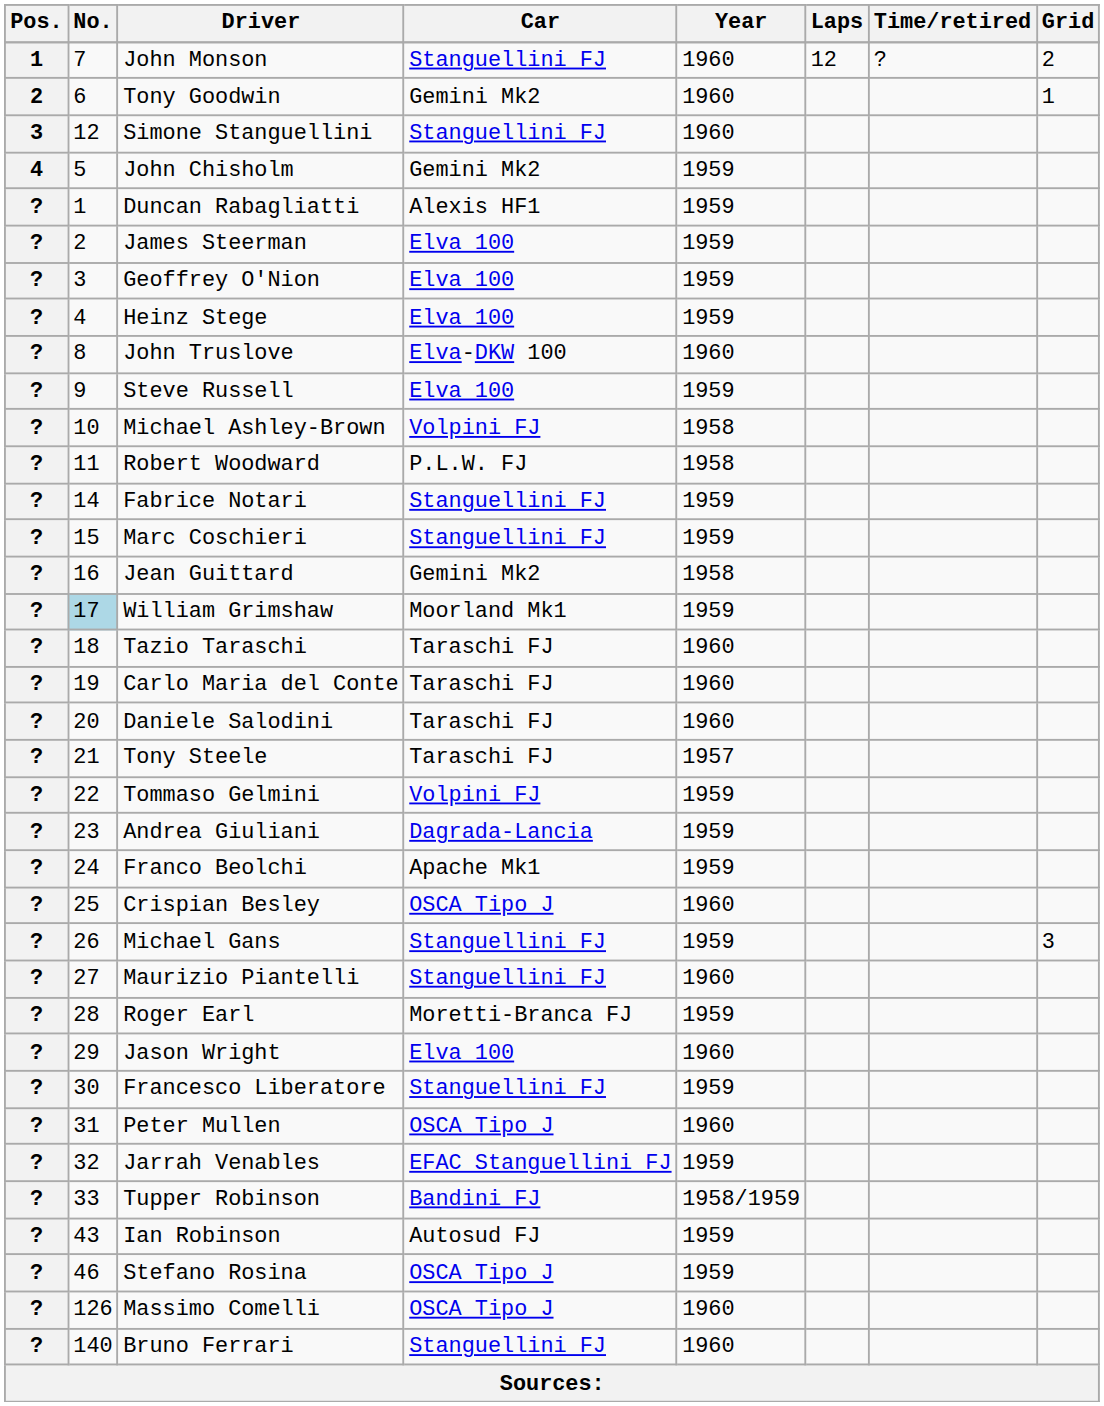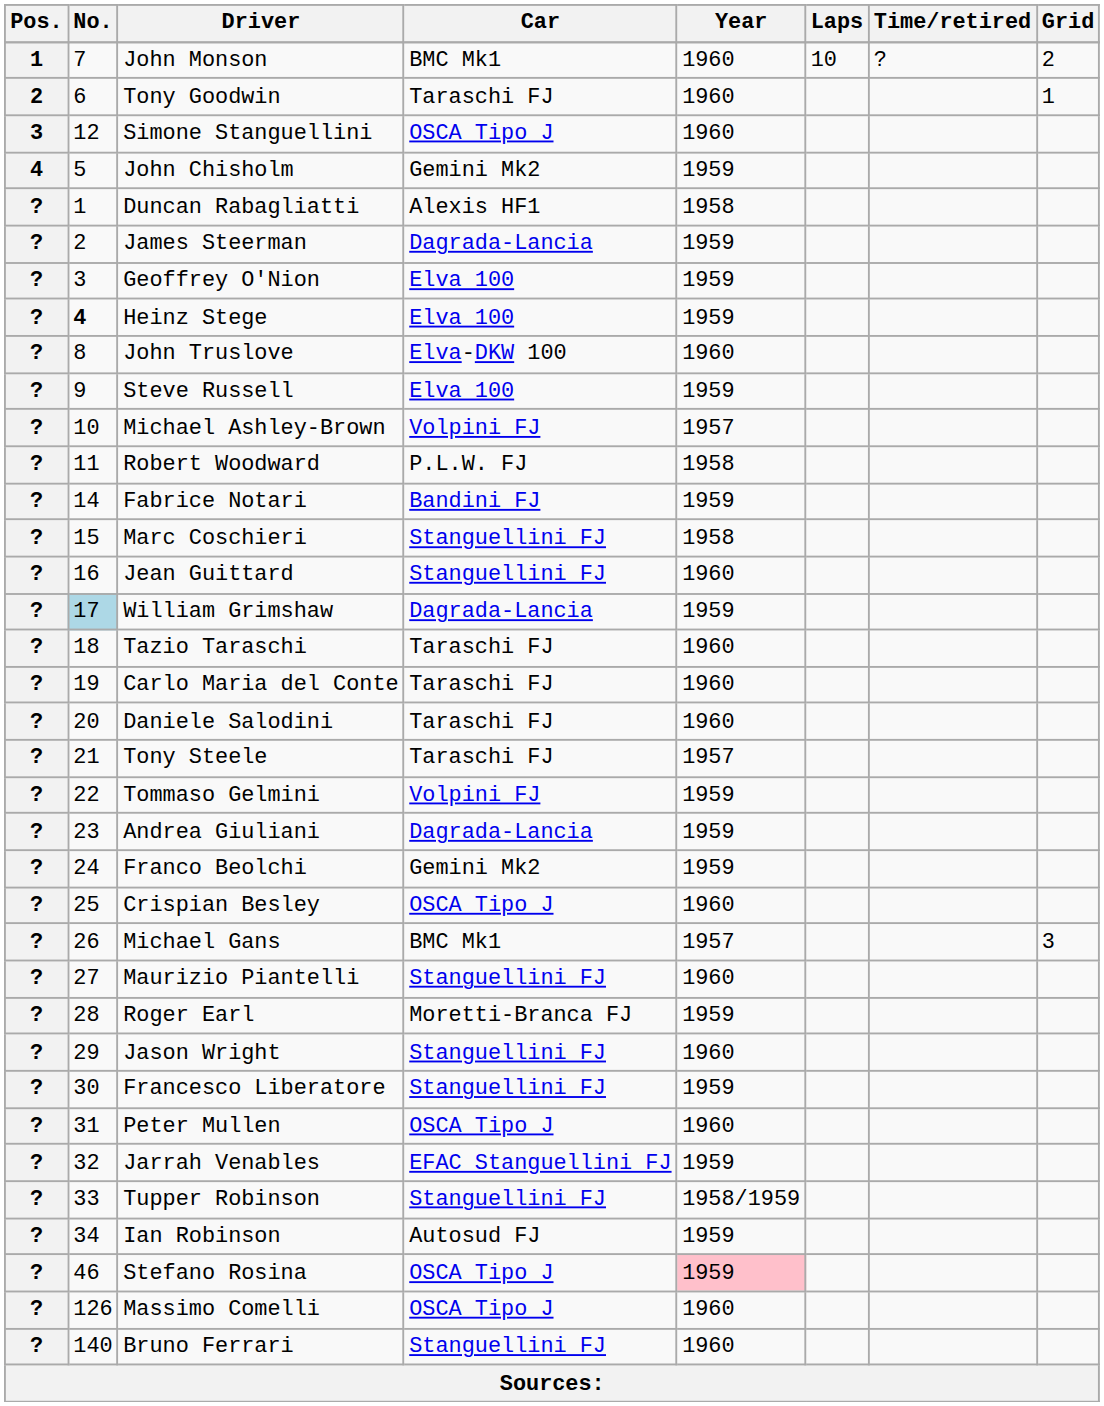John Monson | Car: Stanguellini FJ -> BMC Mk1
John Monson | Laps: 12 -> 10
Tony Goodwin | Car: Gemini Mk2 -> Taraschi FJ
Simone Stanguellini | Car: Stanguellini FJ -> OSCA Tipo J
Duncan Rabagliatti | Year: 1959 -> 1958
James Steerman | Car: Elva 100 -> Dagrada-Lancia
Heinz Stege | No.: normal -> bold
Michael Ashley-Brown | Year: 1958 -> 1957
Fabrice Notari | Car: Stanguellini FJ -> Bandini FJ
Marc Coschieri | Year: 1959 -> 1958
Jean Guittard | Car: Gemini Mk2 -> Stanguellini FJ
Jean Guittard | Year: 1958 -> 1960
William Grimshaw | Car: Moorland Mk1 -> Dagrada-Lancia
Franco Beolchi | Car: Apache Mk1 -> Gemini Mk2
Michael Gans | Car: Stanguellini FJ -> BMC Mk1
Michael Gans | Year: 1959 -> 1957
Jason Wright | Car: Elva 100 -> Stanguellini FJ
Tupper Robinson | Car: Bandini FJ -> Stanguellini FJ
Ian Robinson | No.: 43 -> 34
Stefano Rosina | Year: no background -> pink background
